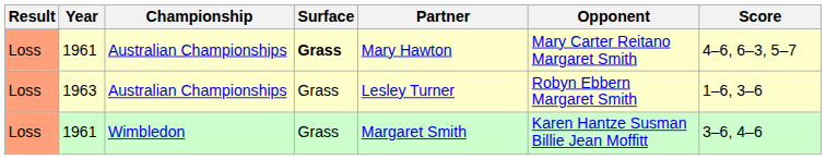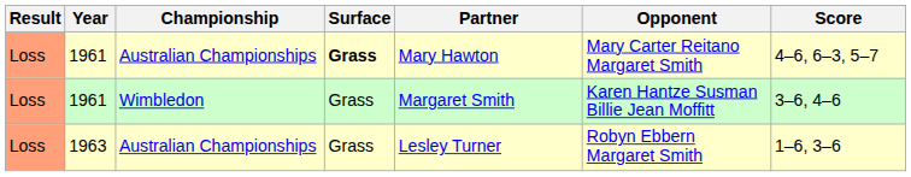rows swapped: 1961 / Wimbledon <-> 1963
